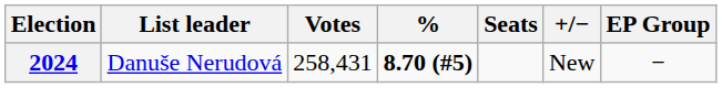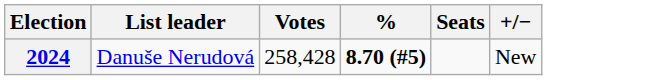- column: EP Group | −
2024 | Votes: 258,431 -> 258,428
